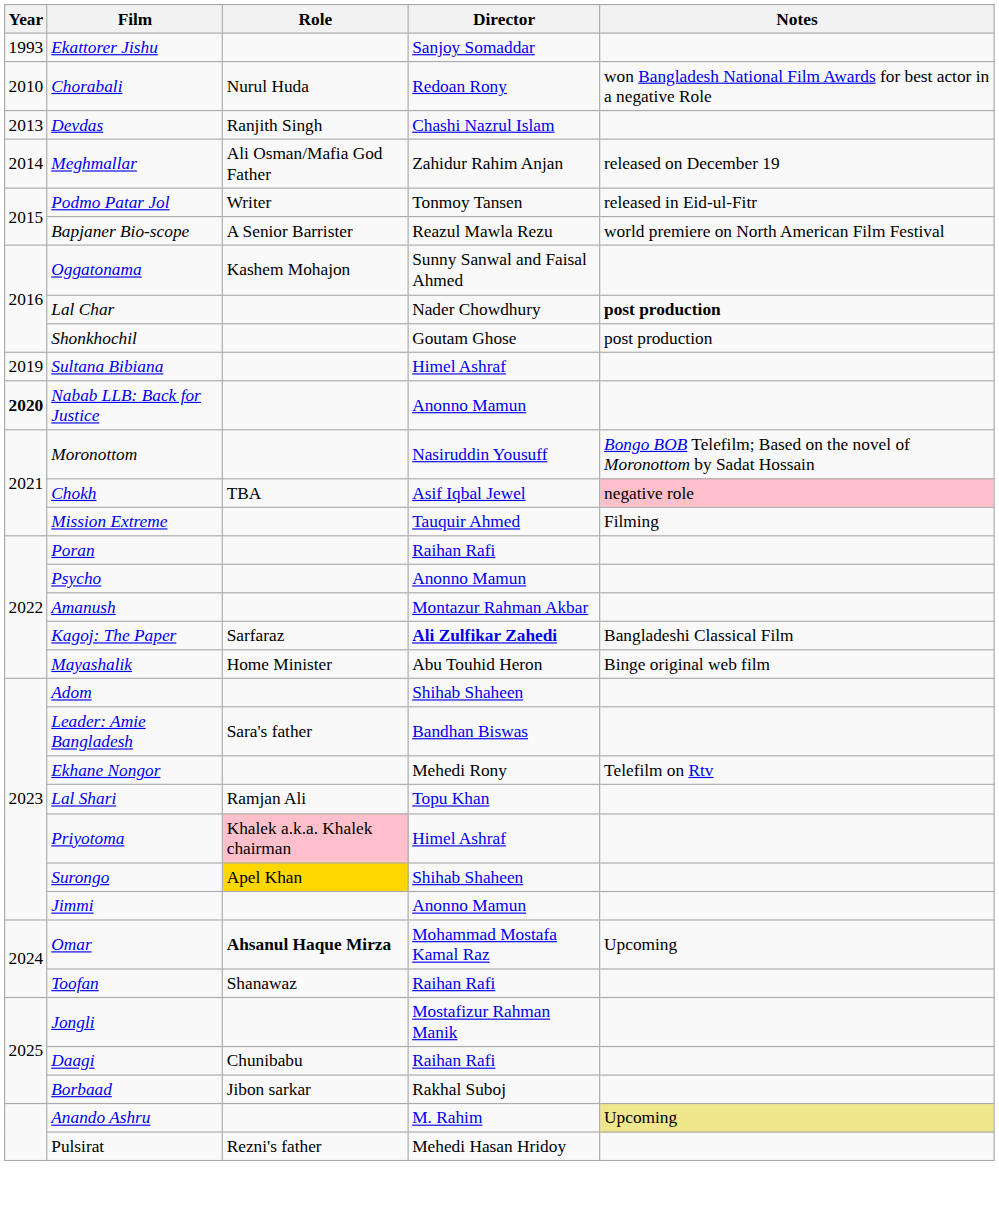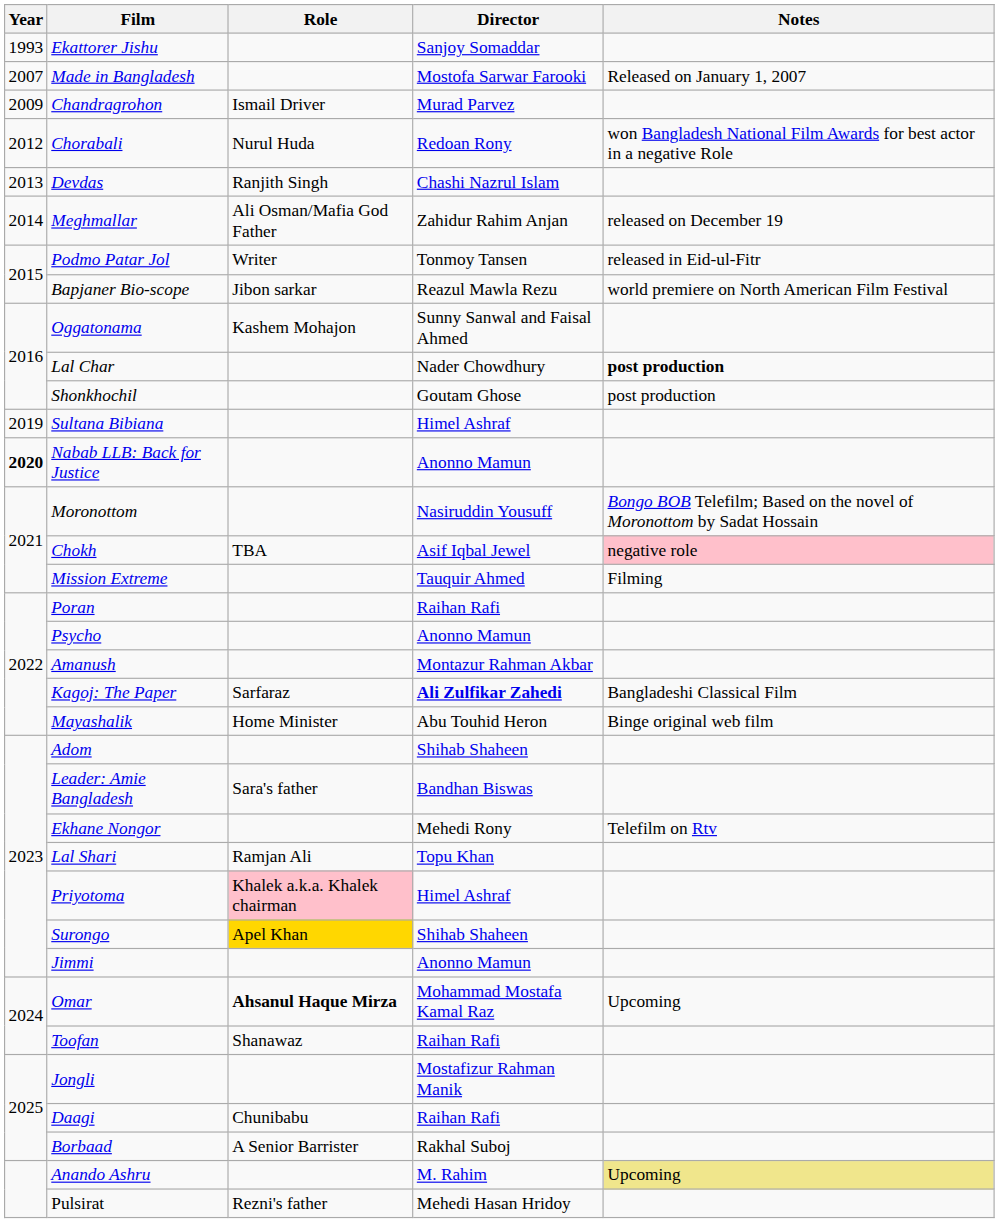+ row: 2007 | Made in Bangladesh | Mostofa Sarwar Farooki | Released on January 1, 2007
+ row: 2009 | Chandragrohon | Ismail Driver | Murad Parvez
Chorabali | Year: 2010 -> 2012
Bapjaner Bio-scope | Role: A Senior Barrister -> Jibon sarkar
Borbaad | Role: Jibon sarkar -> A Senior Barrister
